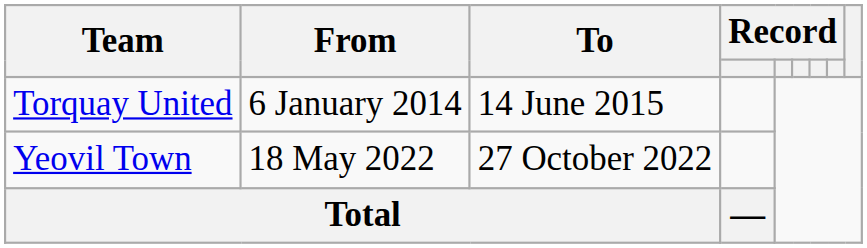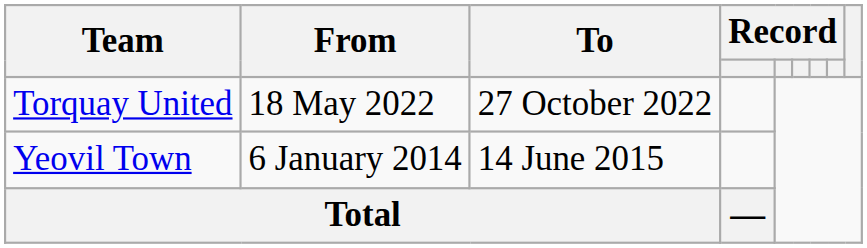Torquay United | From: 6 January 2014 -> 18 May 2022
Torquay United | To: 14 June 2015 -> 27 October 2022
Yeovil Town | From: 18 May 2022 -> 6 January 2014
Yeovil Town | To: 27 October 2022 -> 14 June 2015
